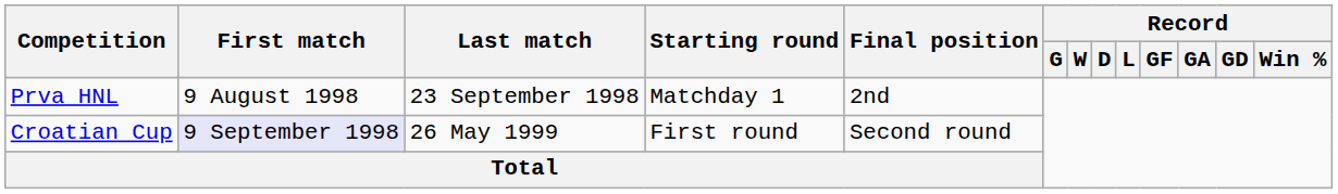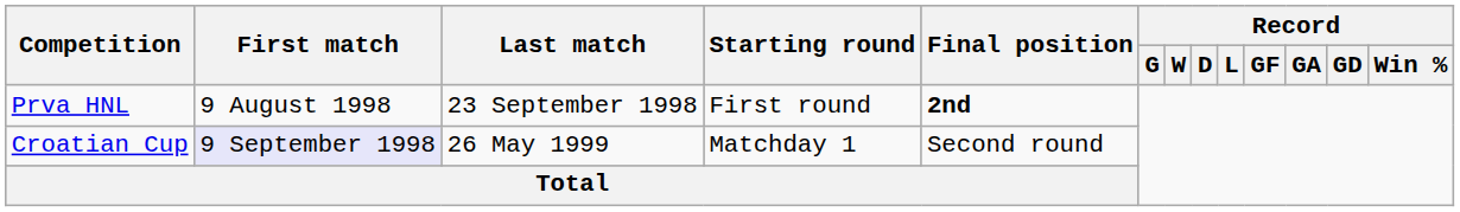Prva HNL | Starting round: Matchday 1 -> First round
Prva HNL | Final position: normal -> bold
Croatian Cup | Starting round: First round -> Matchday 1
